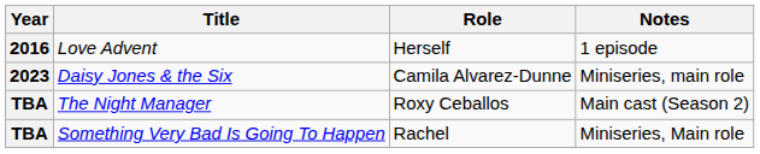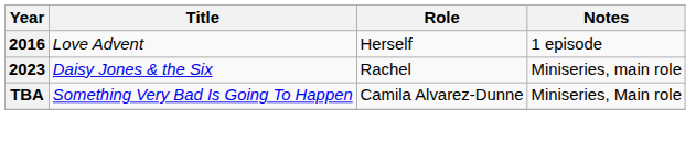Daisy Jones & the Six | Role: Camila Alvarez-Dunne -> Rachel
- row: TBA | The Night Manager | Roxy Ceballos | Main cast (Season 2)
Something Very Bad Is Going To Happen | Role: Rachel -> Camila Alvarez-Dunne
